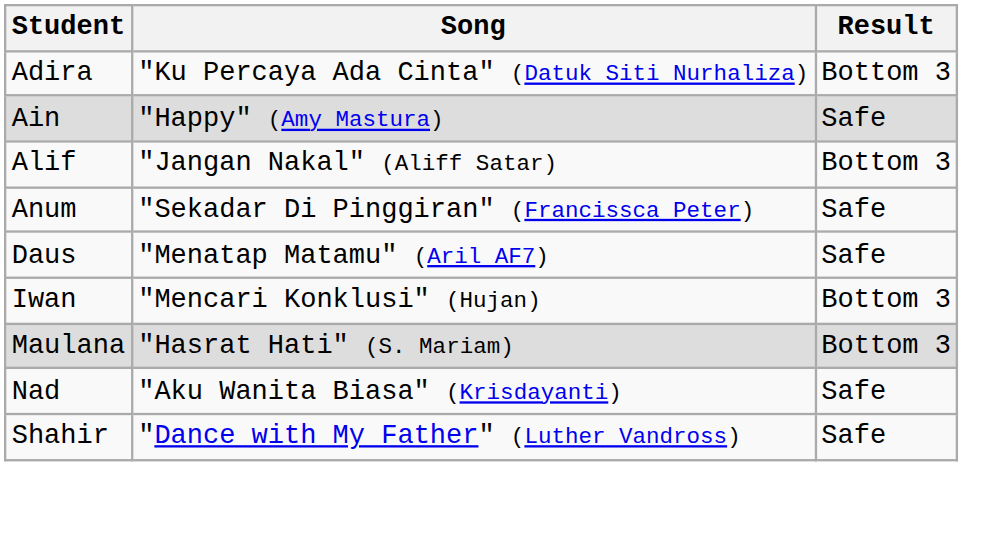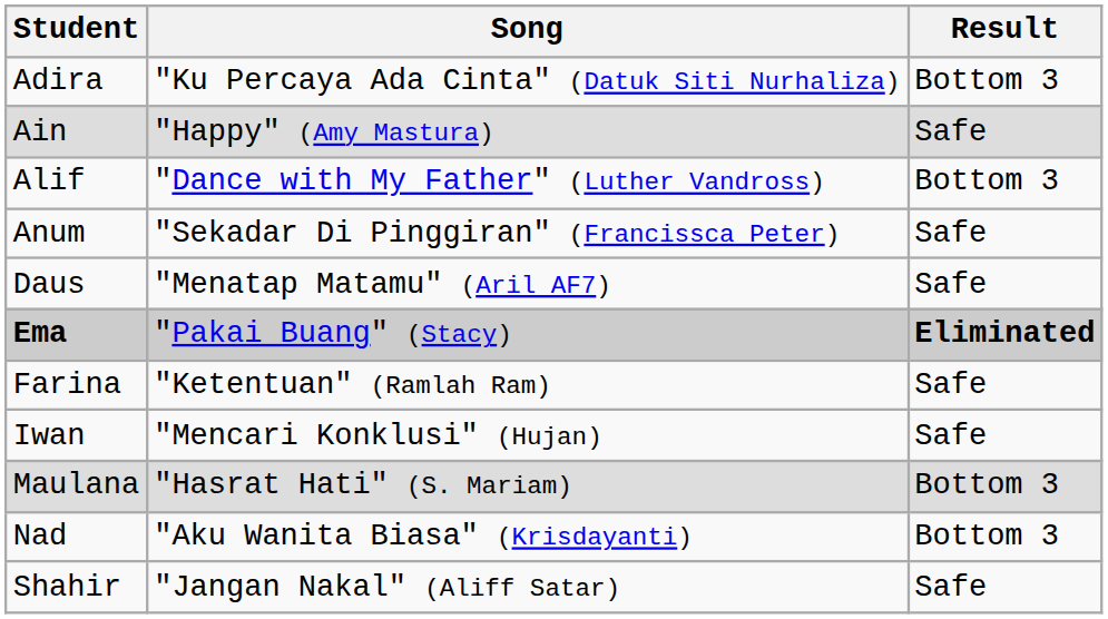Alif | Song: "Jangan Nakal" (Aliff Satar) -> "Dance with My Father" (Luther Vandross)
+ row: Ema | "Pakai Buang" (Stacy) | Eliminated
+ row: Farina | "Ketentuan" (Ramlah Ram) | Safe
Iwan | Result: Bottom 3 -> Safe
Nad | Result: Safe -> Bottom 3
Shahir | Song: "Dance with My Father" (Luther Vandross) -> "Jangan Nakal" (Aliff Satar)
